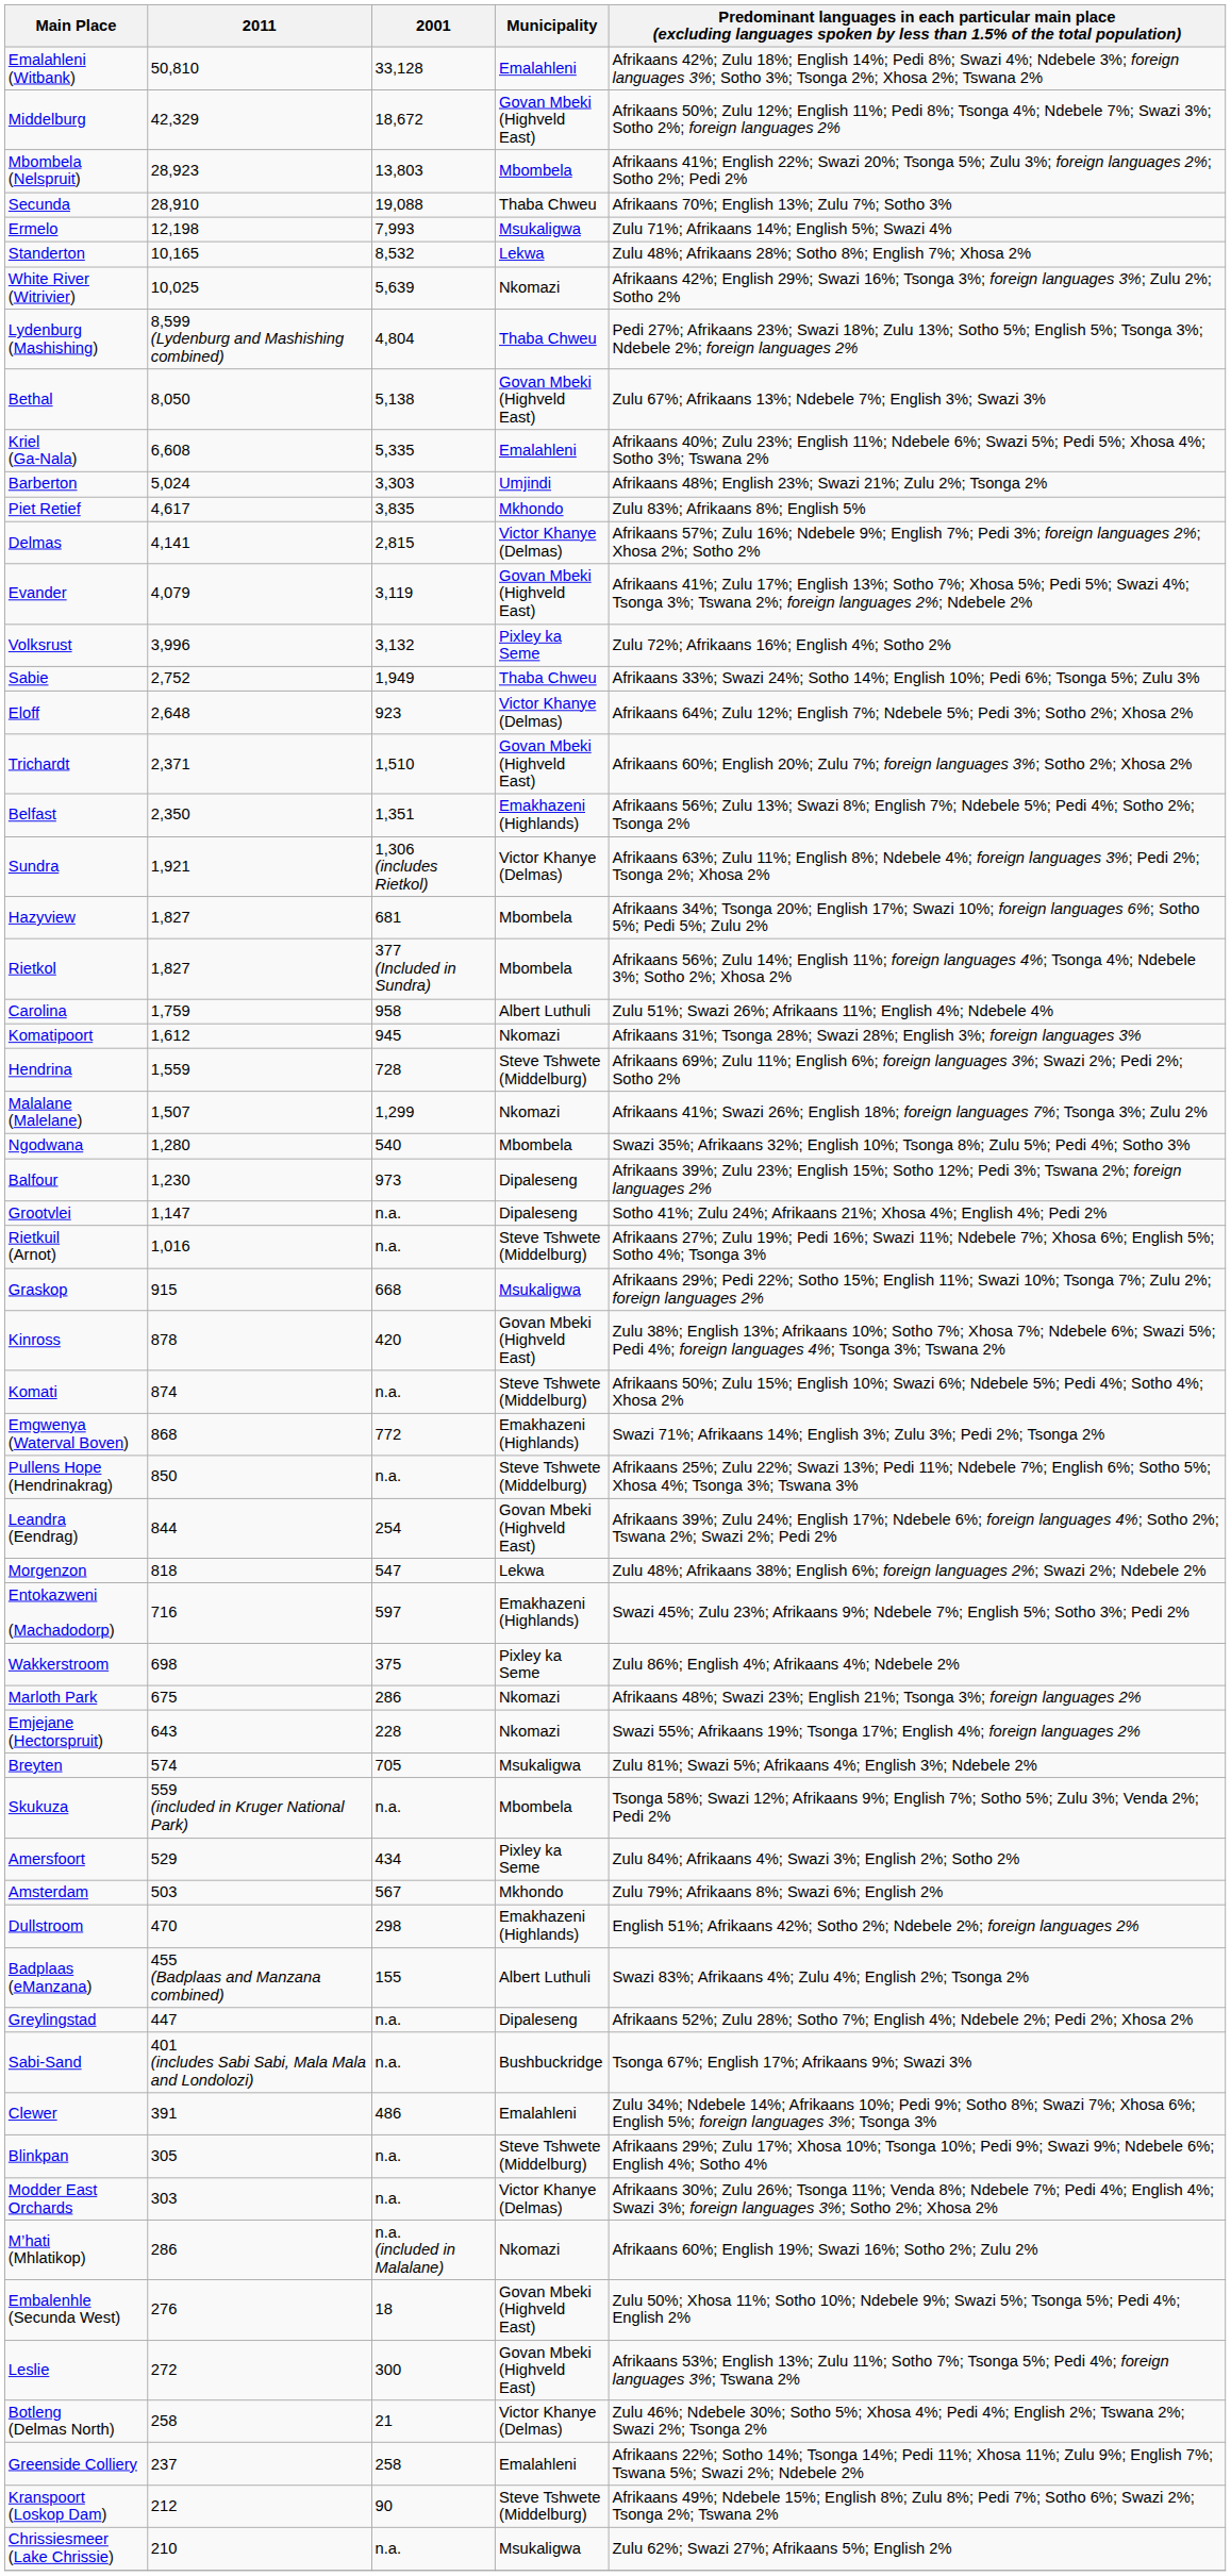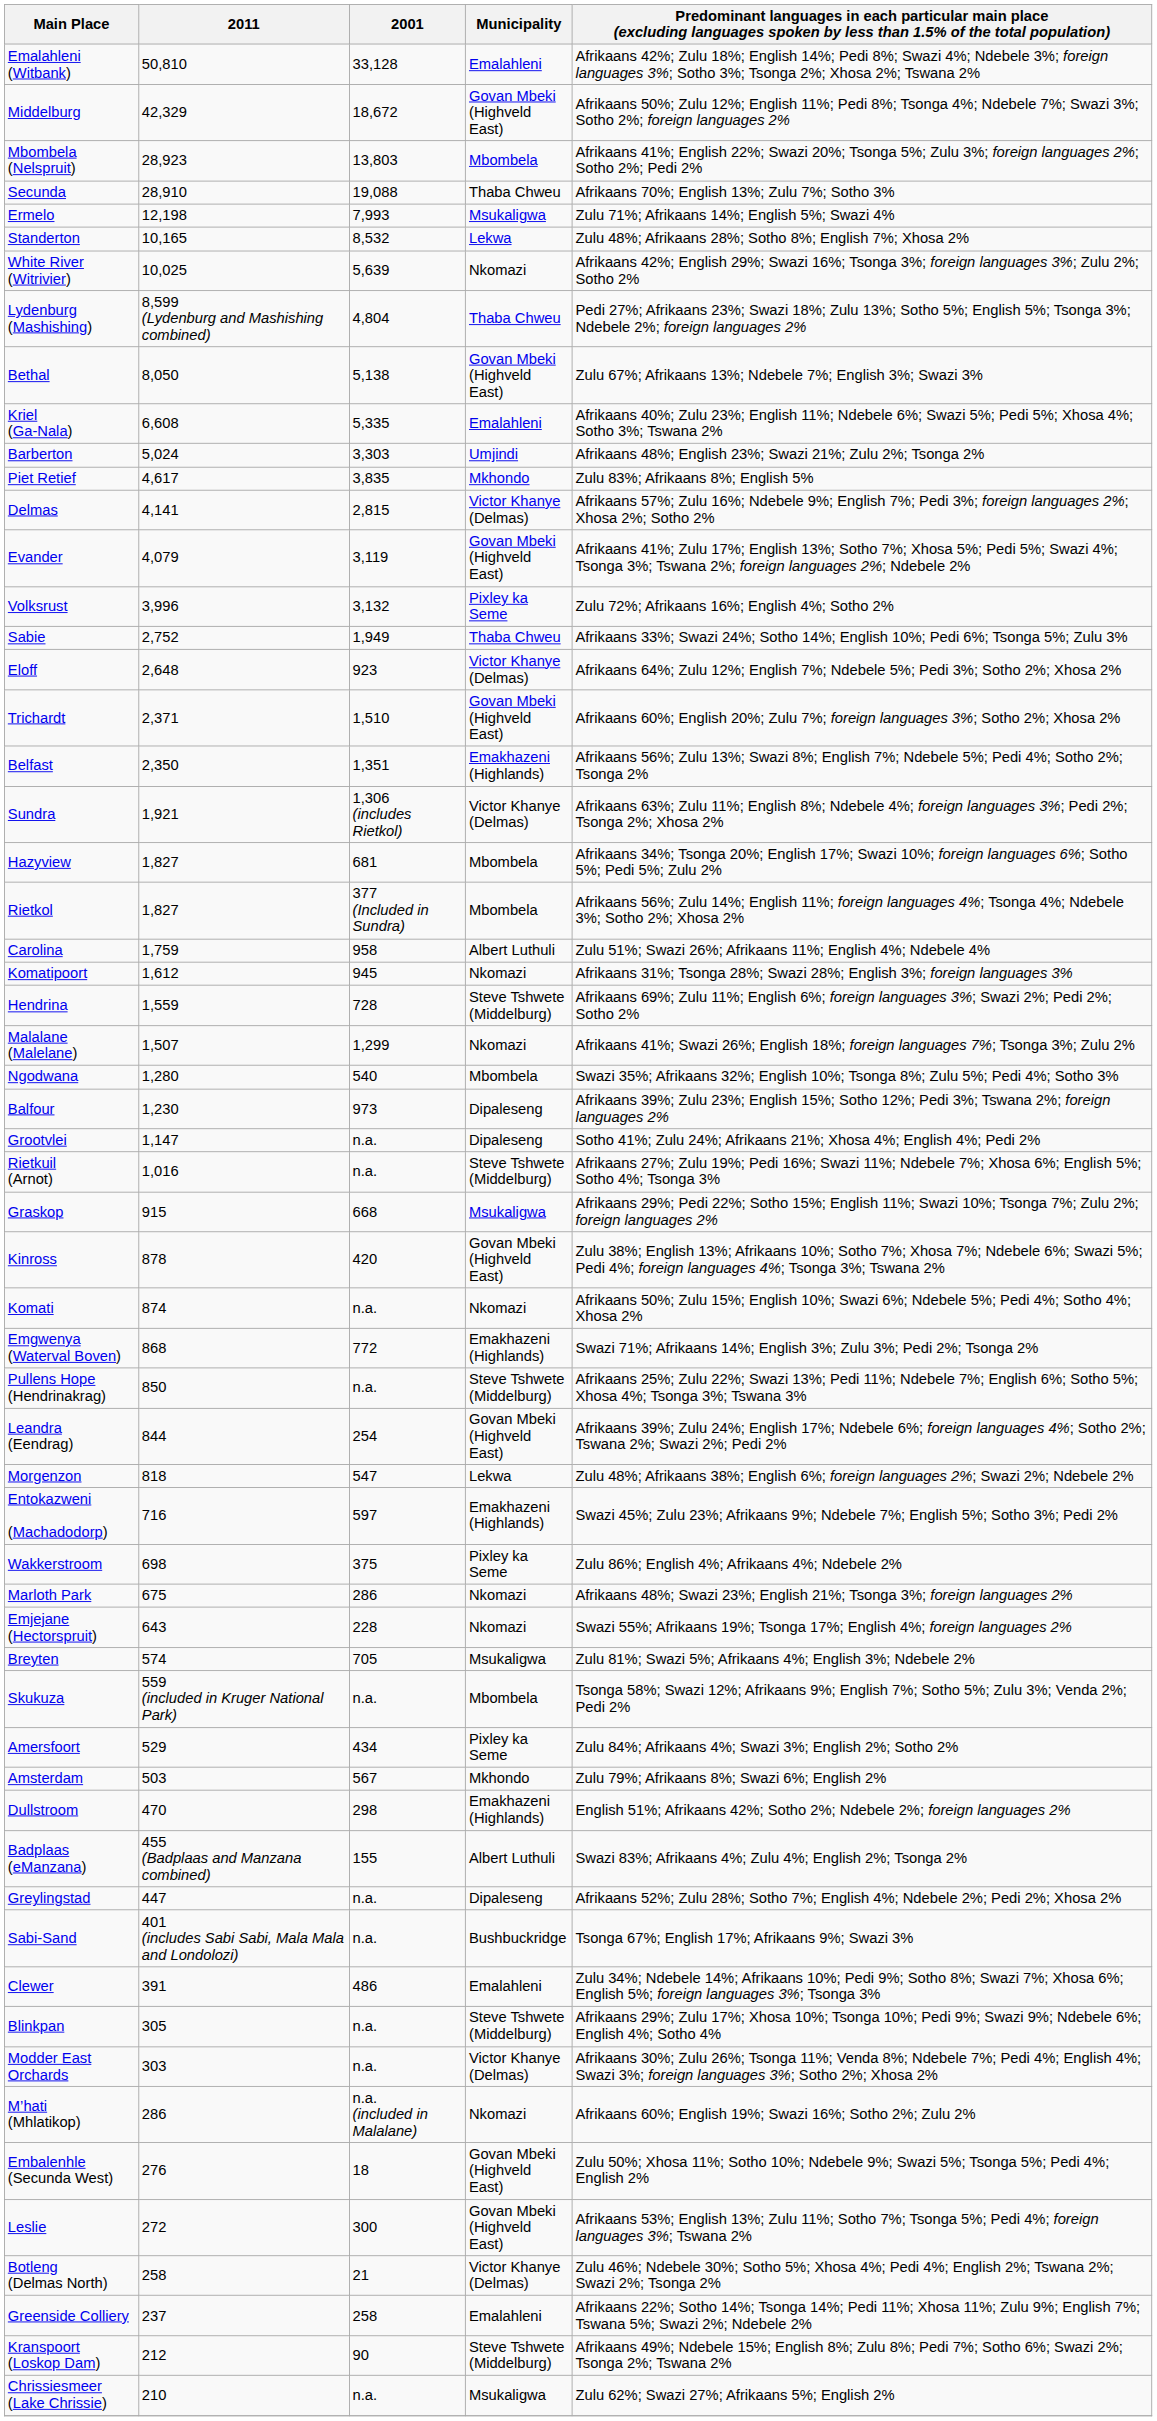Komati | Municipality: Steve Tshwete (Middelburg) -> Nkomazi
